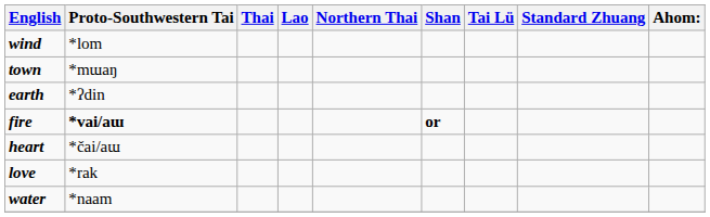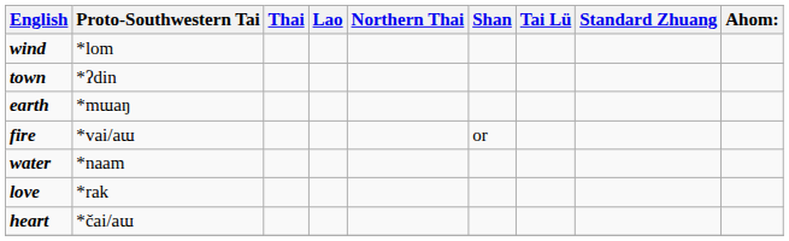town | Proto-Southwestern Tai: *mɯaŋ -> *ʔdin
earth | Proto-Southwestern Tai: *ʔdin -> *mɯaŋ
fire | Proto-Southwestern Tai: bold -> normal
fire | Shan: bold -> normal
rows swapped: heart <-> water
